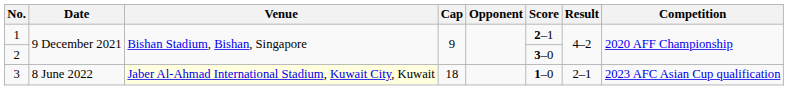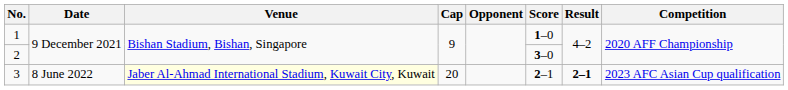1 | Score: 2–1 -> 1–0
3 | Cap: 18 -> 20
3 | Score: 1–0 -> 2–1
3 | Result: normal -> bold
